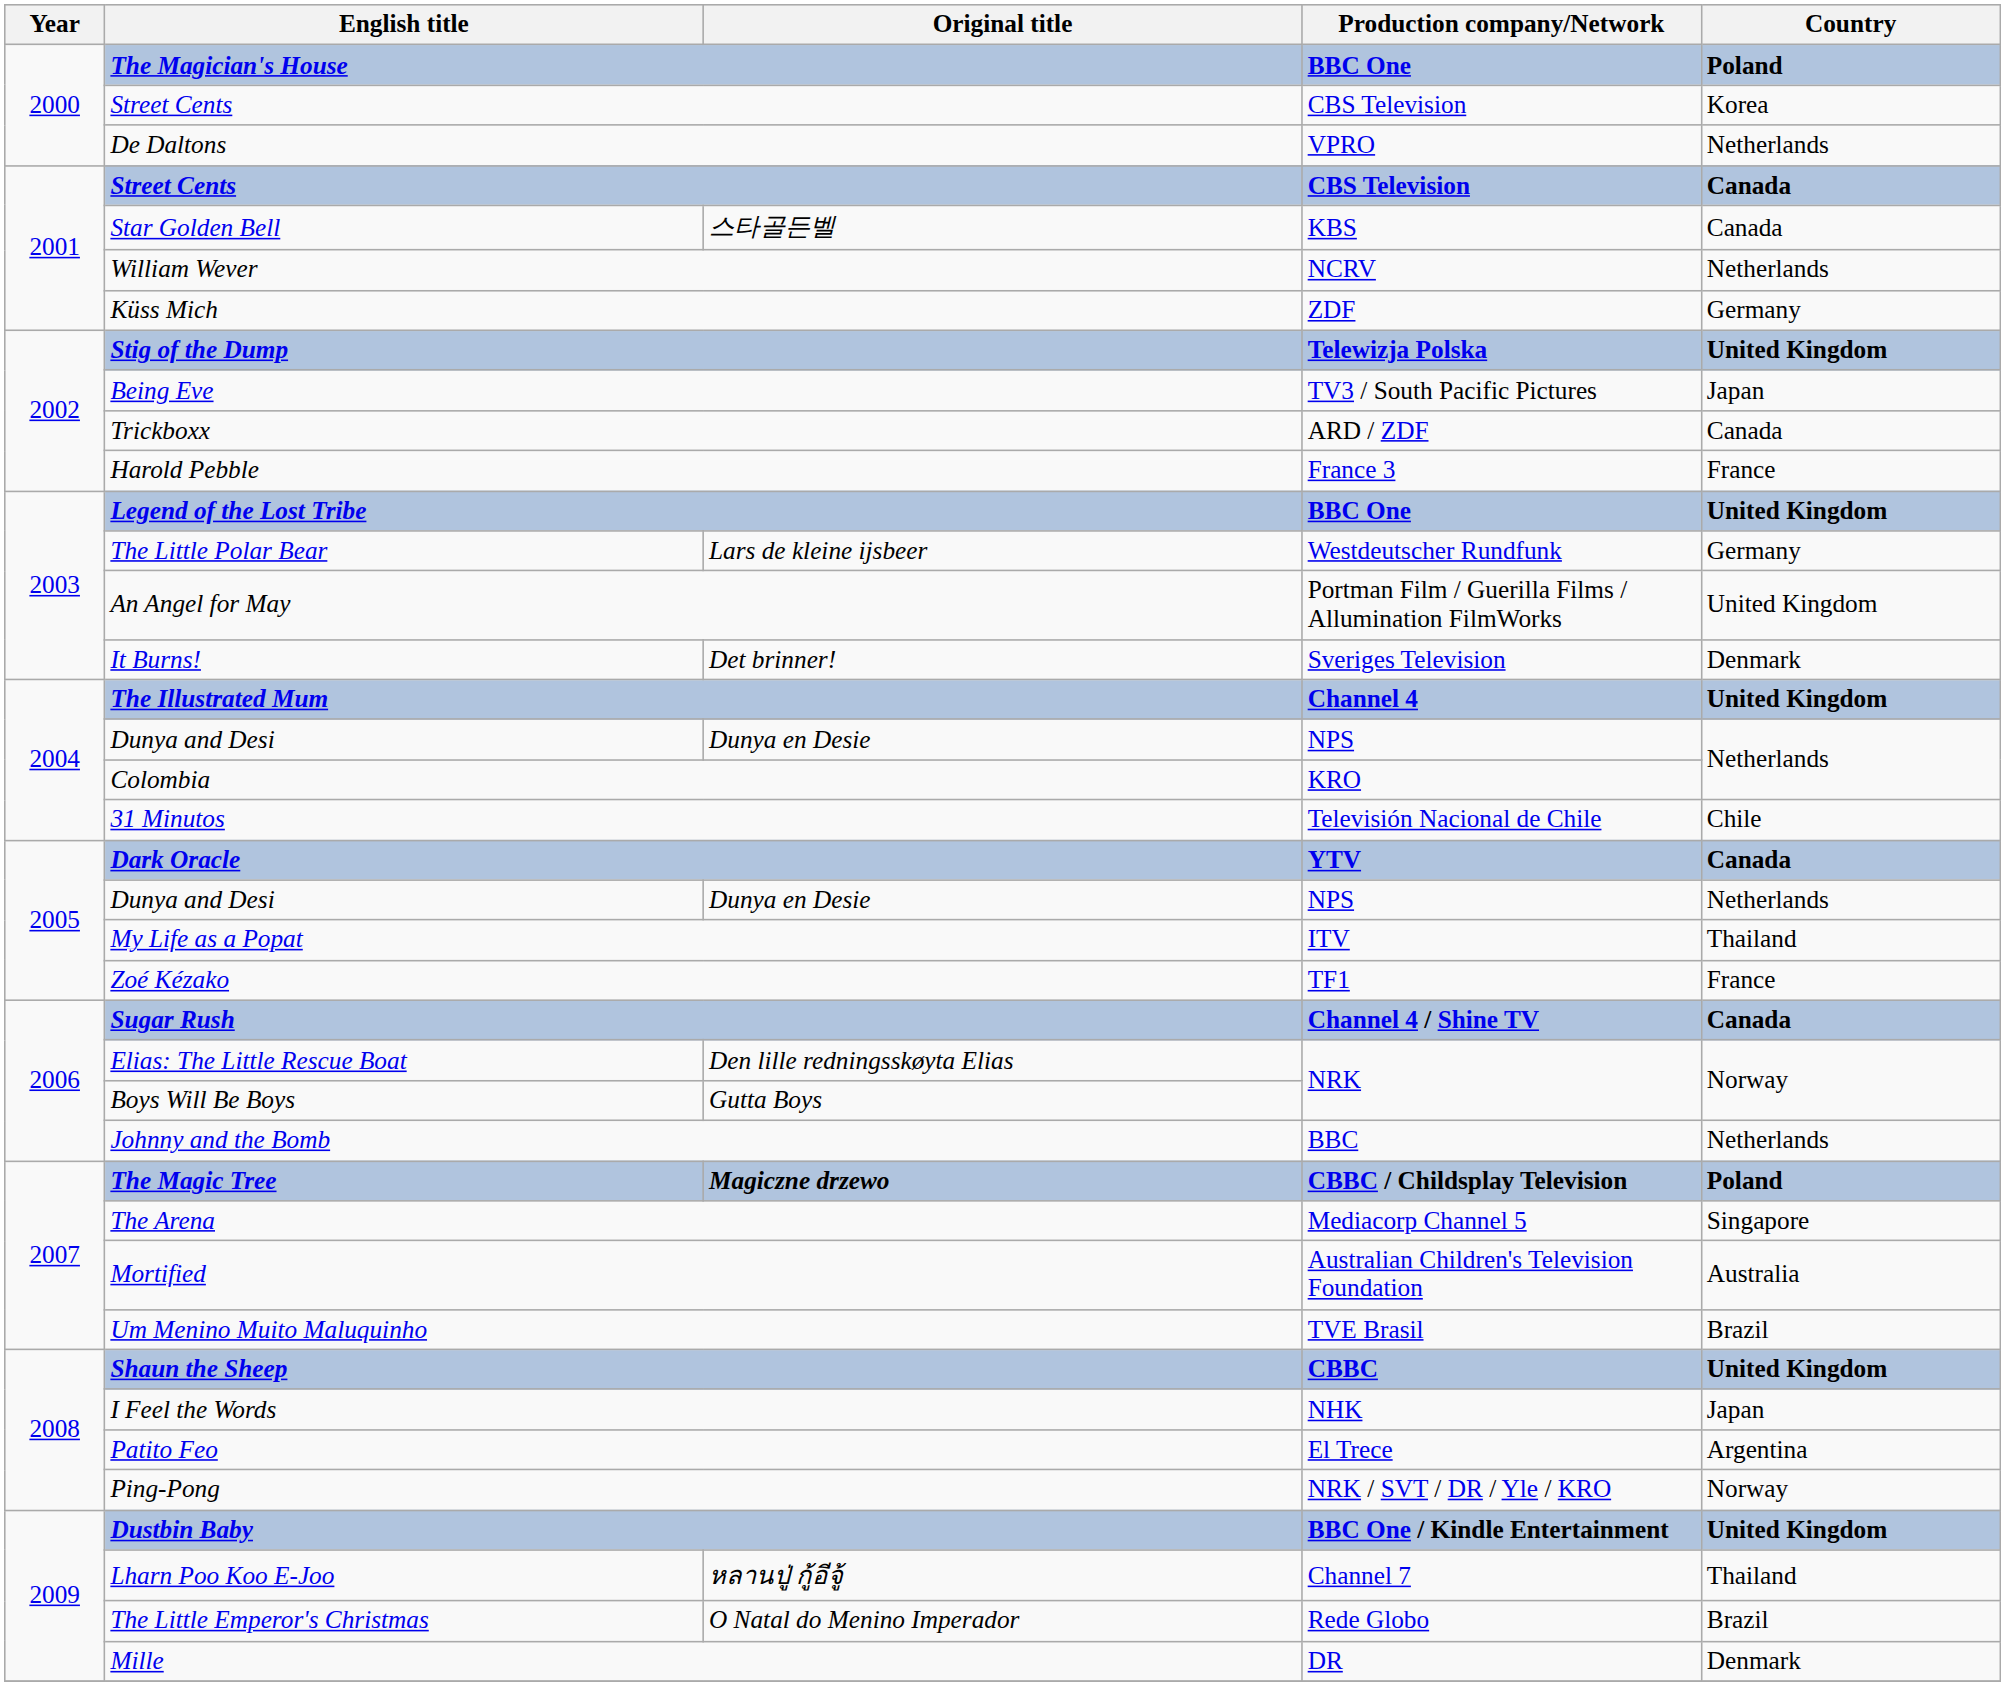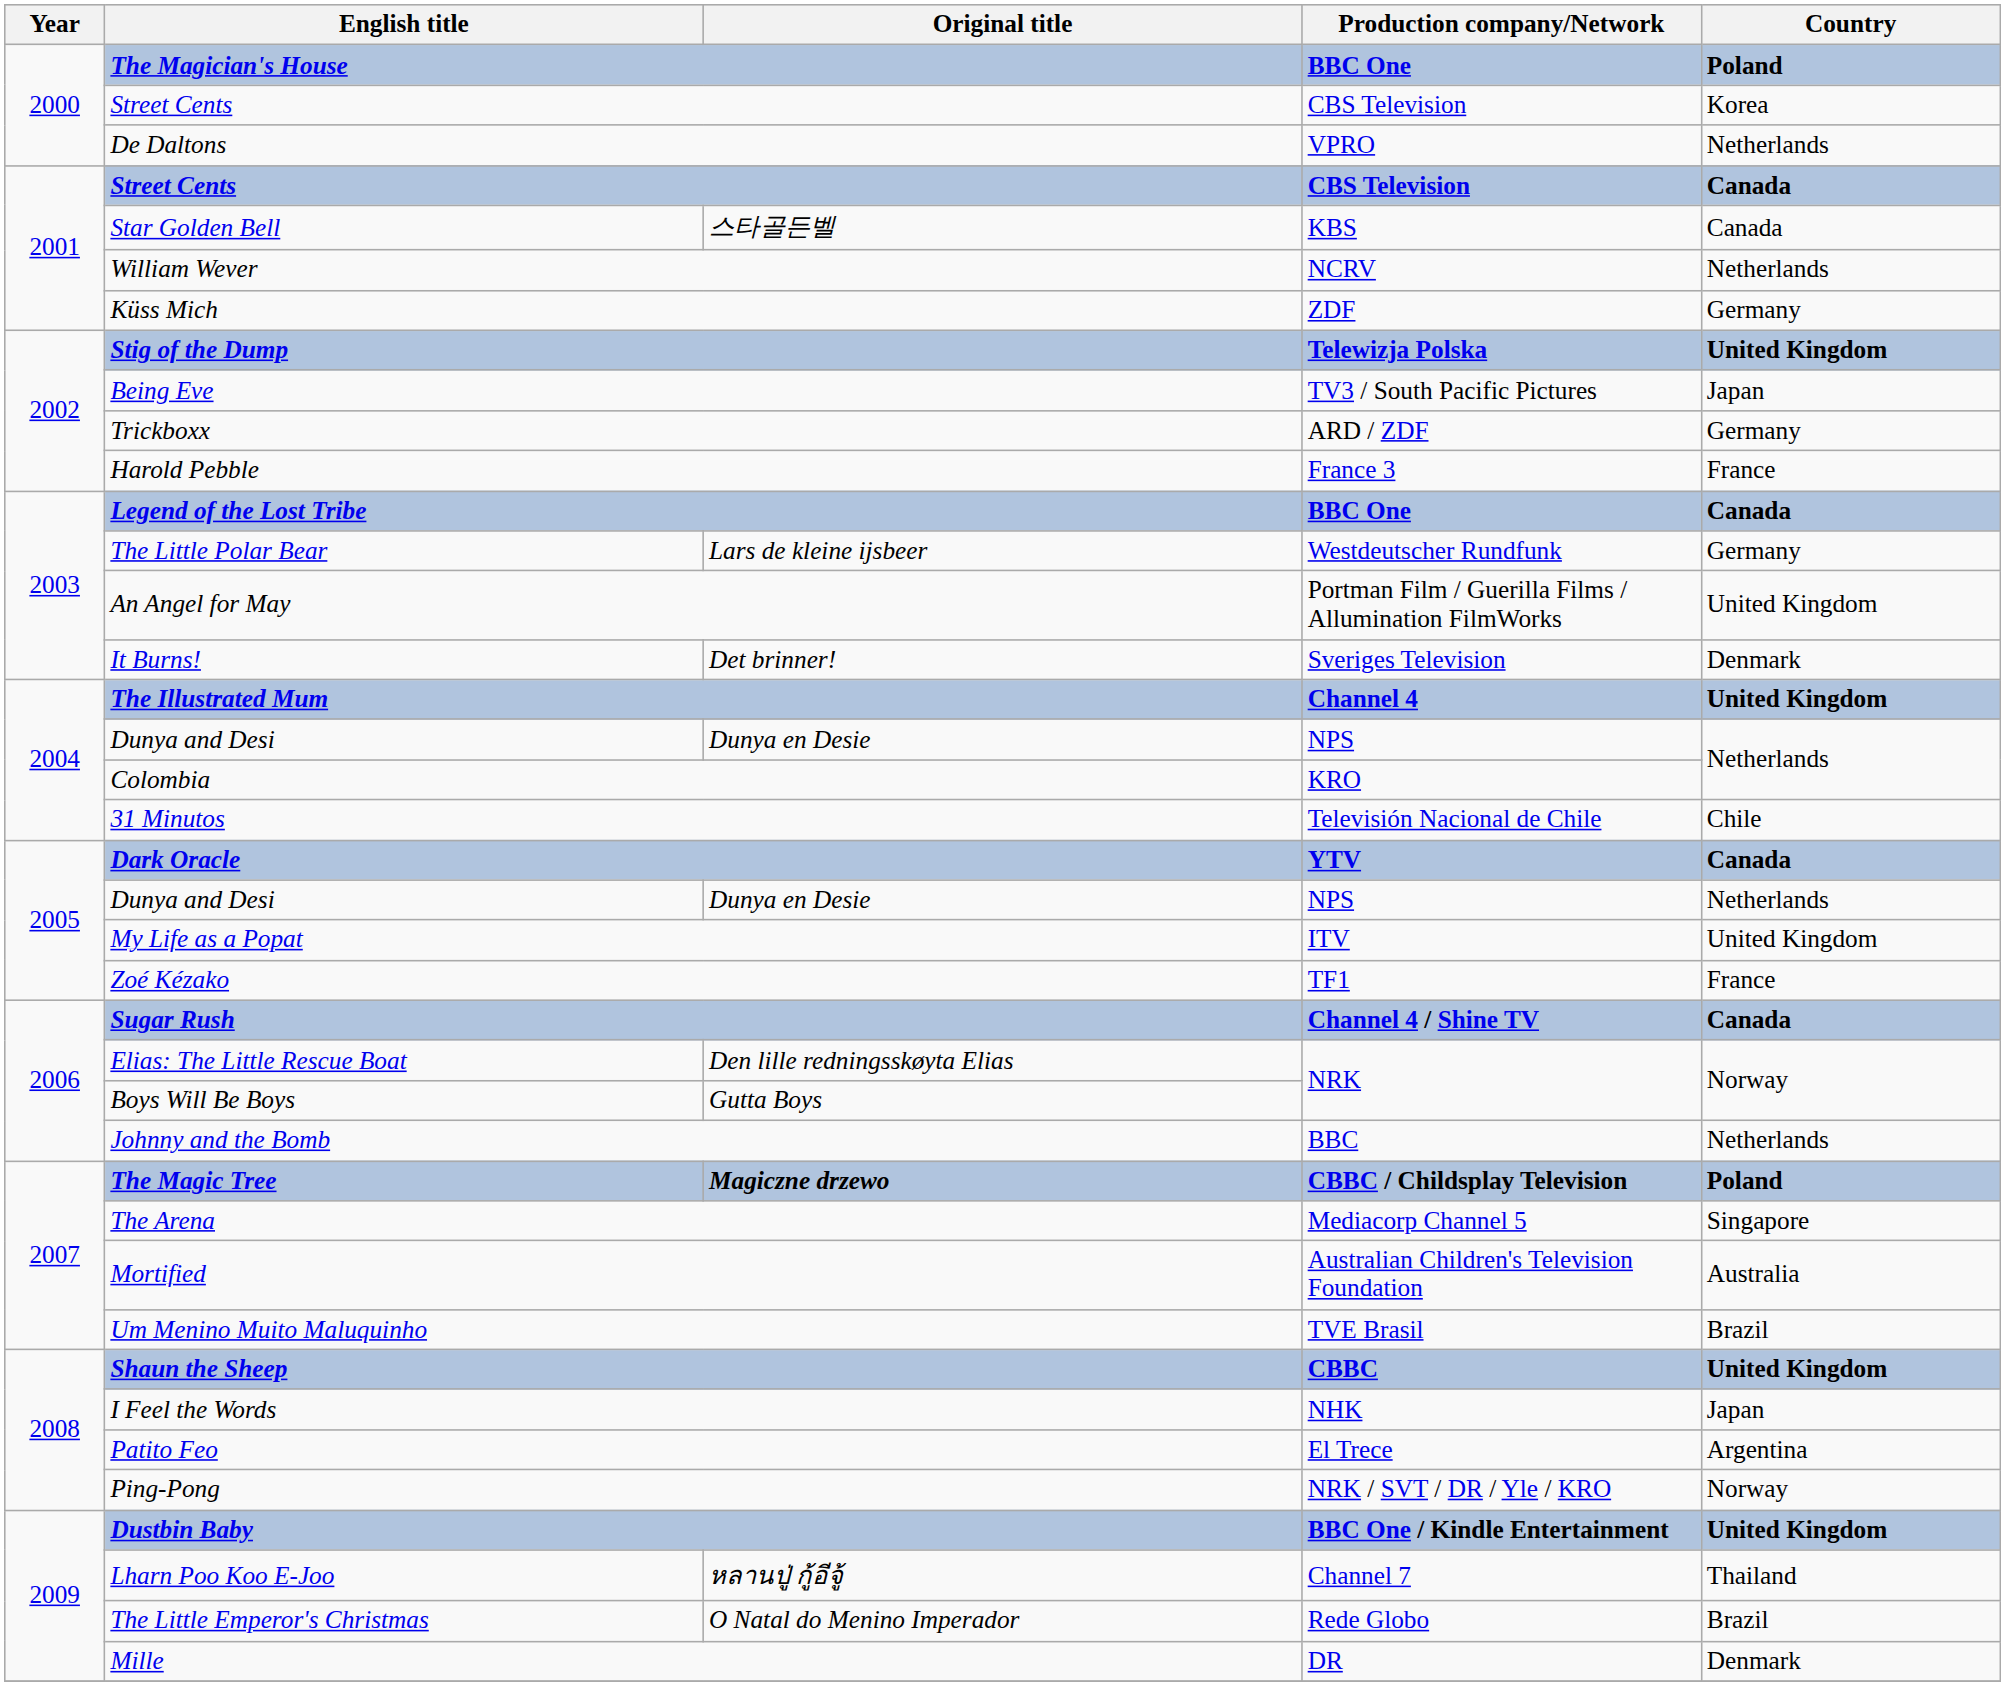Trickboxx | Country: Canada -> Germany
Legend of the Lost Tribe | Country: United Kingdom -> Canada
My Life as a Popat | Country: Thailand -> United Kingdom
